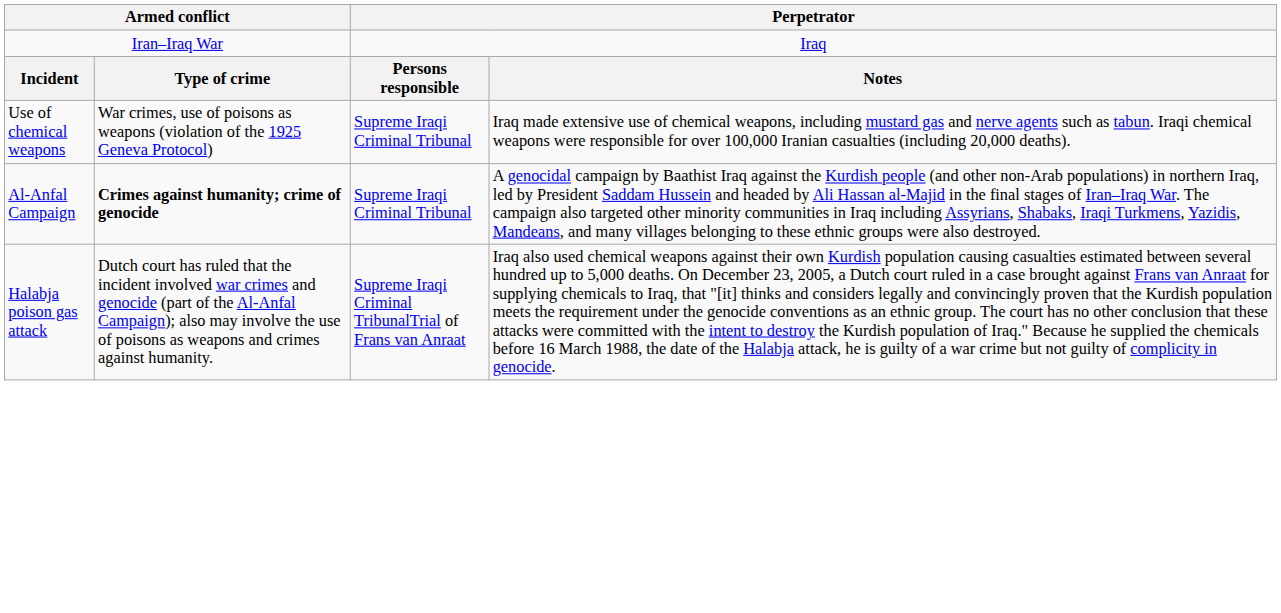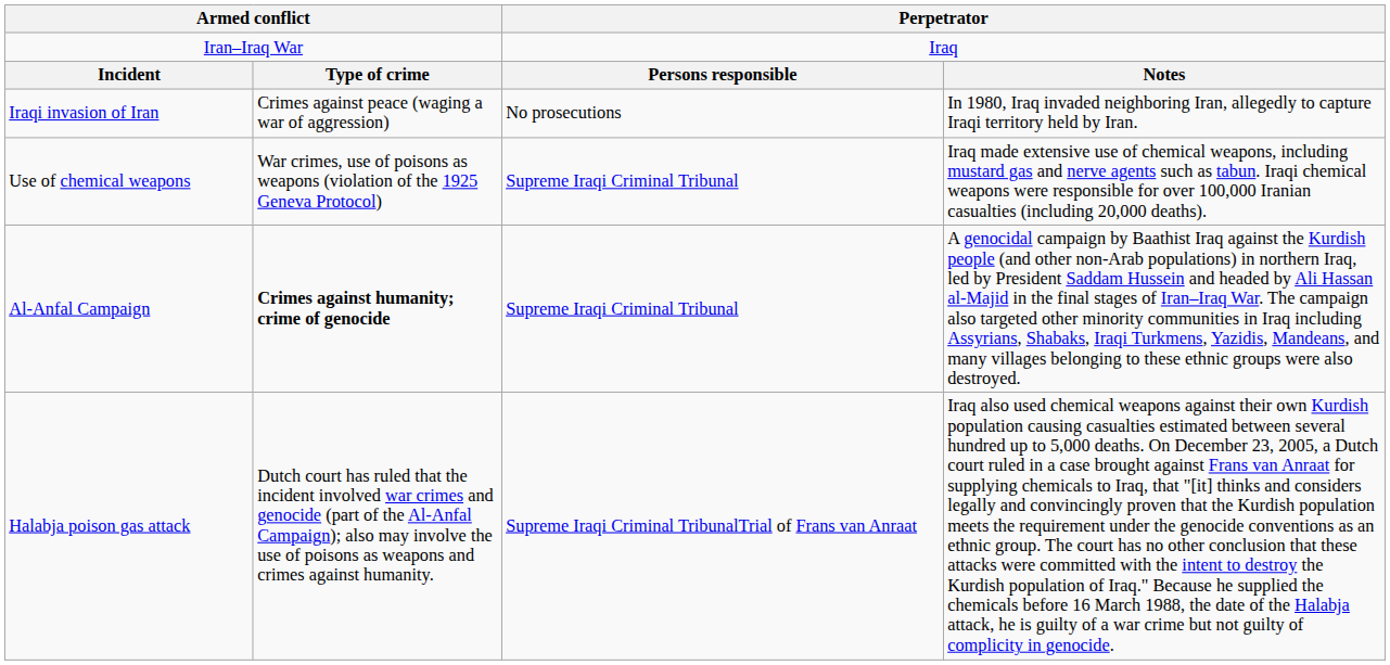+ row: Iraqi invasion of Iran | Crimes against peace (waging a war of aggression) | No prosecutions | In 1980, Iraq invaded neighboring Iran, allegedly to capture Iraqi territory held by Iran.
